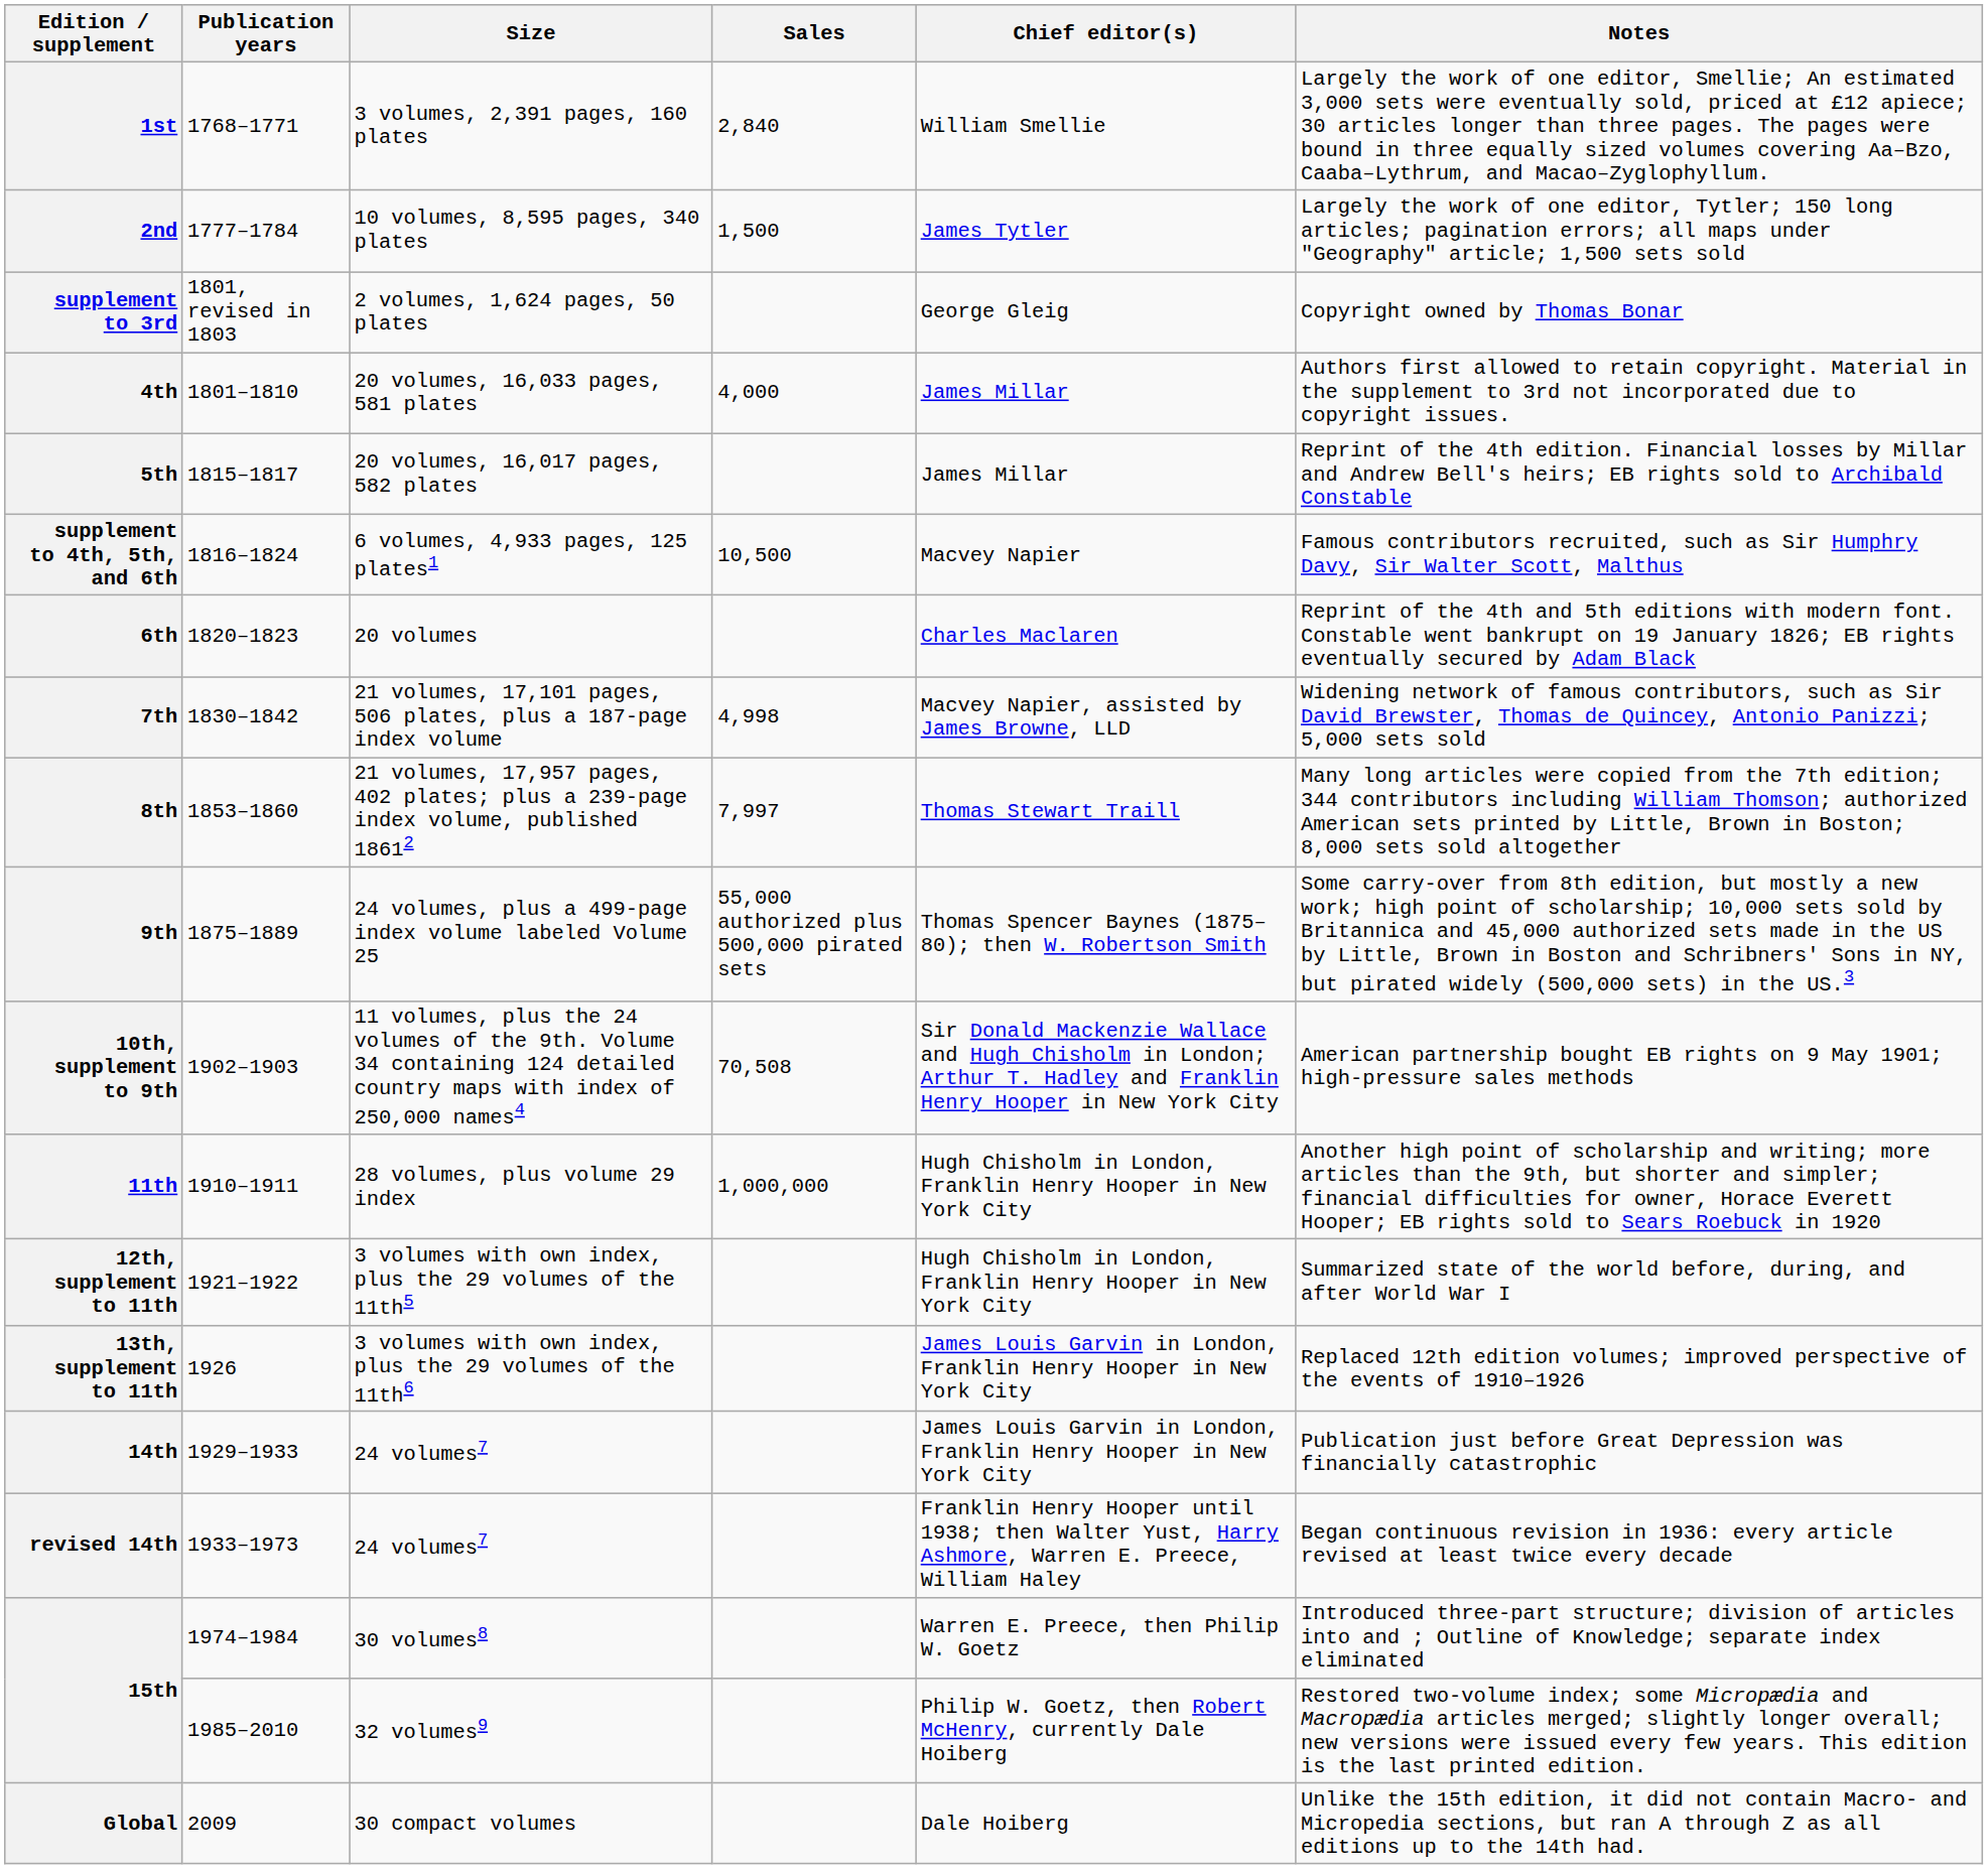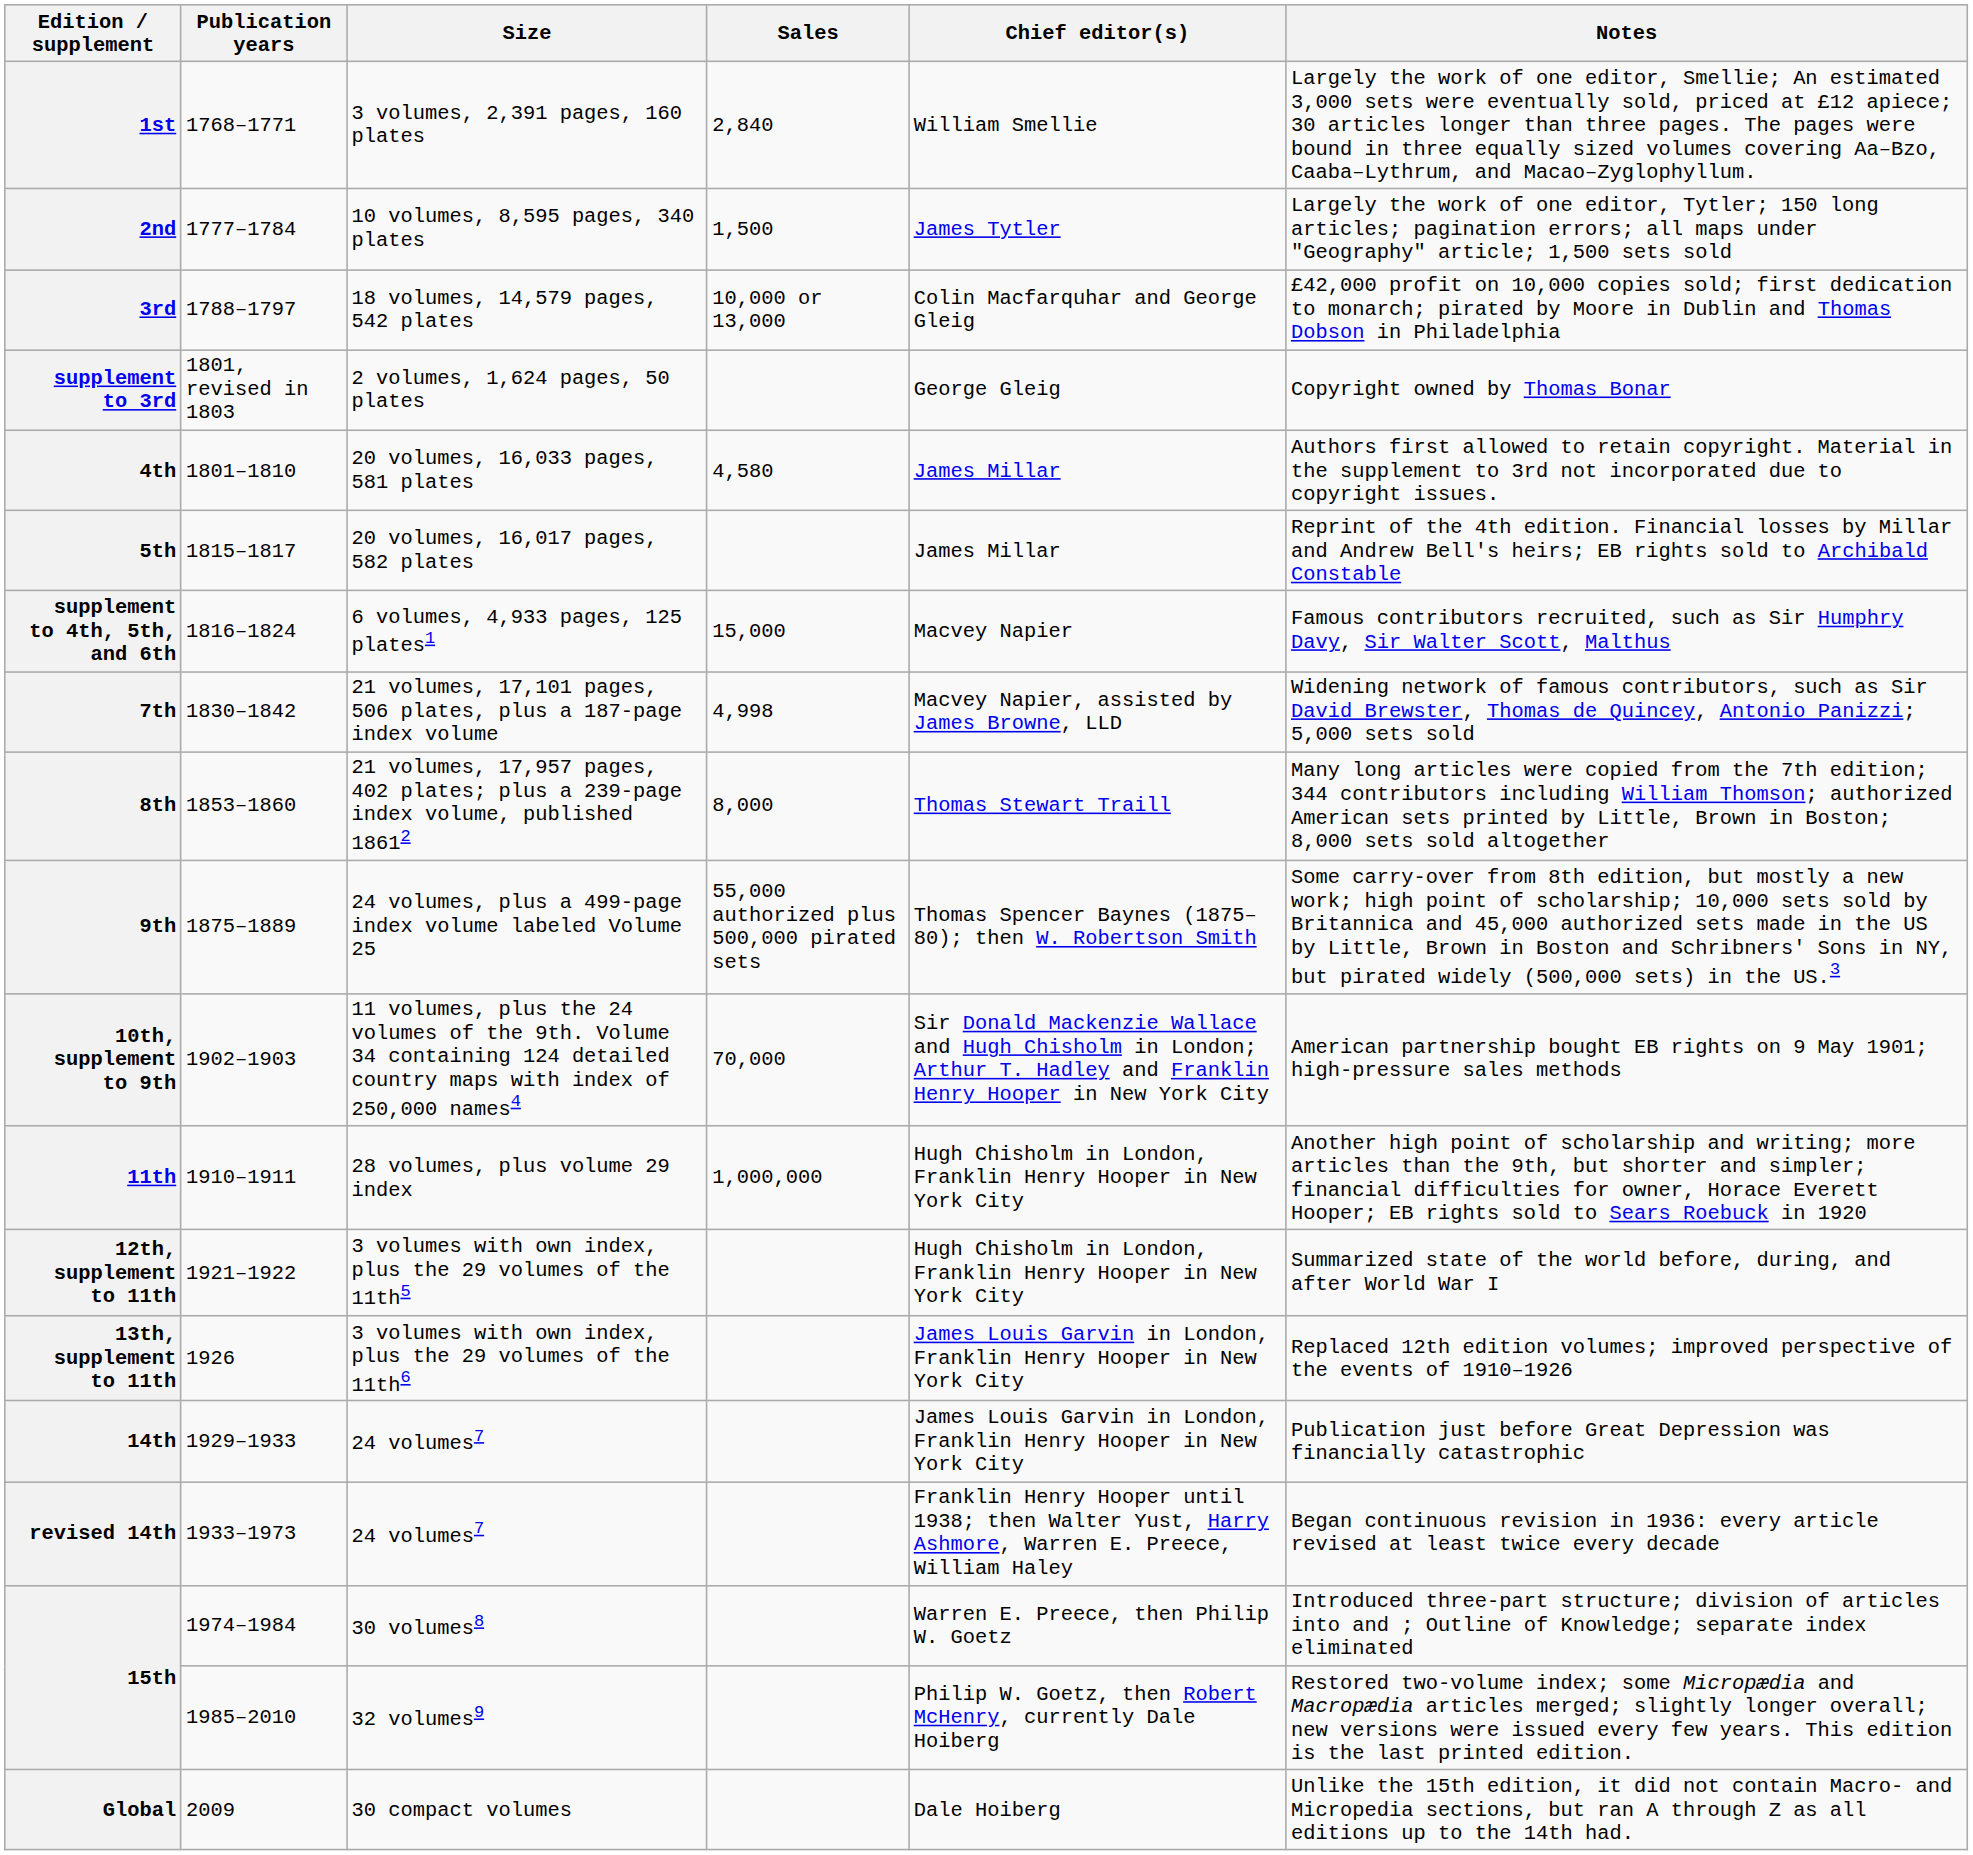+ row: 3rd | 1788–1797 | 18 volumes, 14,579 pages, 542 plates | 10,000 or 13,000 | Colin Macfarquhar and George Gleig | £42,000 profit on 10,000 copies sold; first dedication to monarch; pirated by Moore in Dublin and Thomas Dobson in Philadelphia
4th | Sales: 4,000 -> 4,580
supplement to 4th, 5th, and 6th | Sales: 10,500 -> 15,000
- row: 6th | 1820–1823 | 20 volumes | Charles Maclaren | Reprint of the 4th and 5th editions with modern font. Constable went bankrupt on 19 January 1826; EB rights eventually secured by Adam Black
8th | Sales: 7,997 -> 8,000
10th, supplement to 9th | Sales: 70,508 -> 70,000
